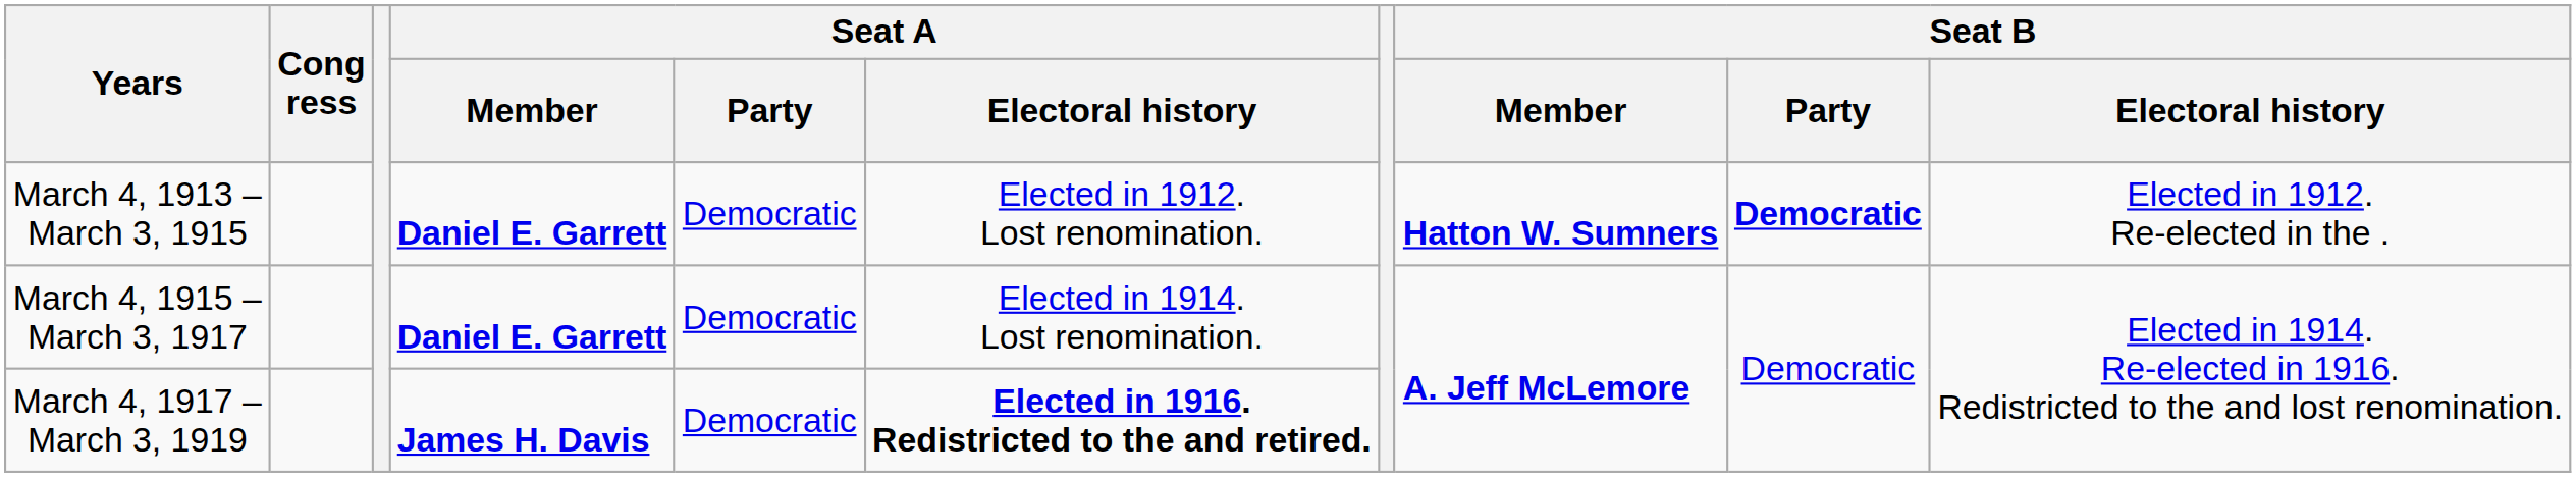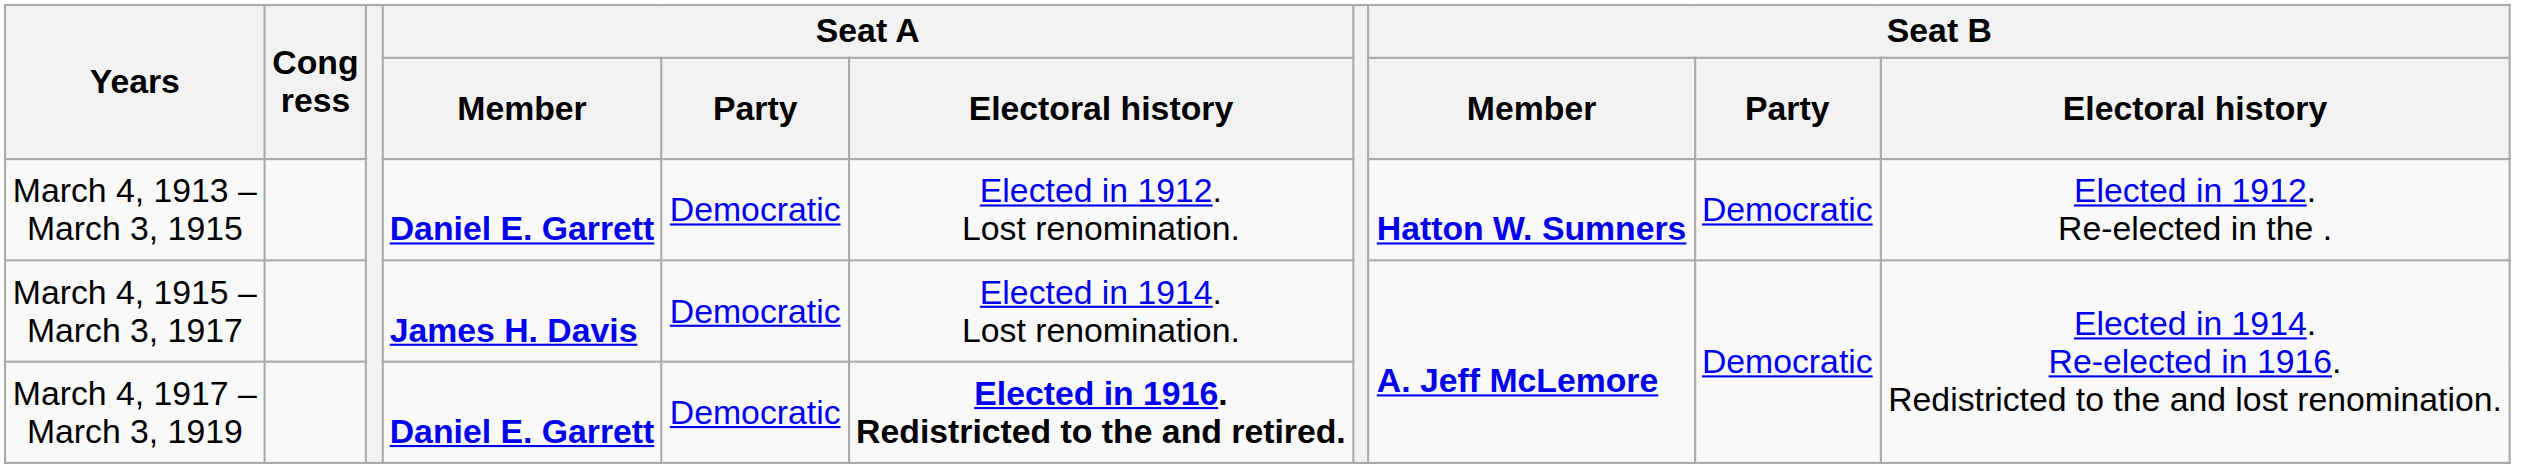March 4, 1913 – March 3, 1915 | Seat B / Party: bold -> normal
March 4, 1915 – March 3, 1917 | Seat A / Member: Daniel E. Garrett -> James H. Davis
March 4, 1917 – March 3, 1919 | Seat A / Member: James H. Davis -> Daniel E. Garrett
